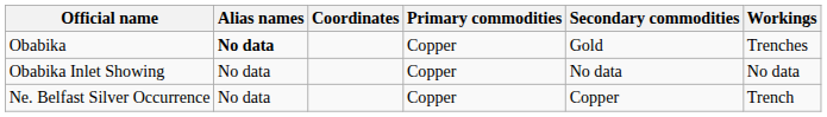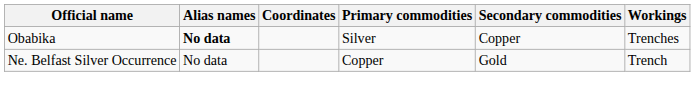Obabika | Primary commodities: Copper -> Silver
Obabika | Secondary commodities: Gold -> Copper
- row: Obabika Inlet Showing | No data | Copper | No data | No data
Ne. Belfast Silver Occurrence | Secondary commodities: Copper -> Gold
